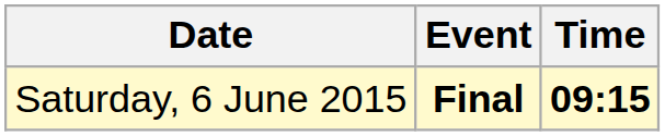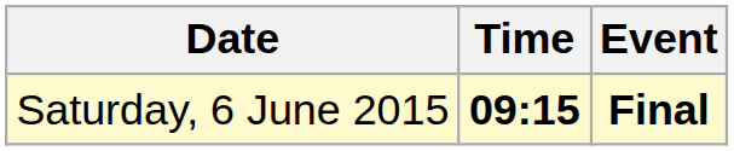columns swapped: Time <-> Event
